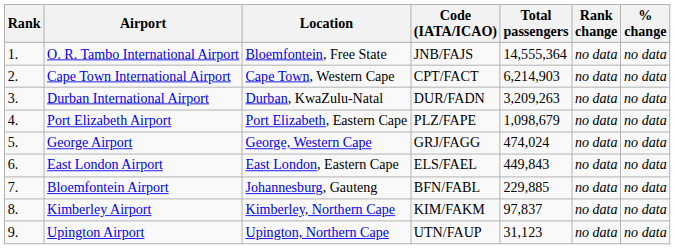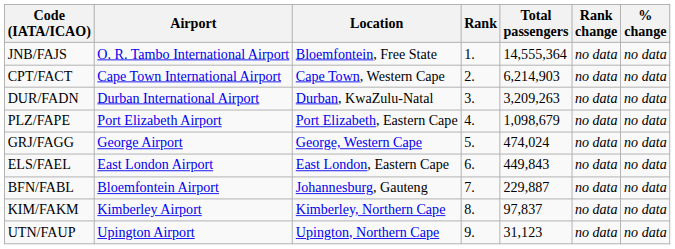columns swapped: Rank <-> Code (IATA/ICAO)
Bloemfontein Airport | Total passengers: 229,885 -> 229,887
